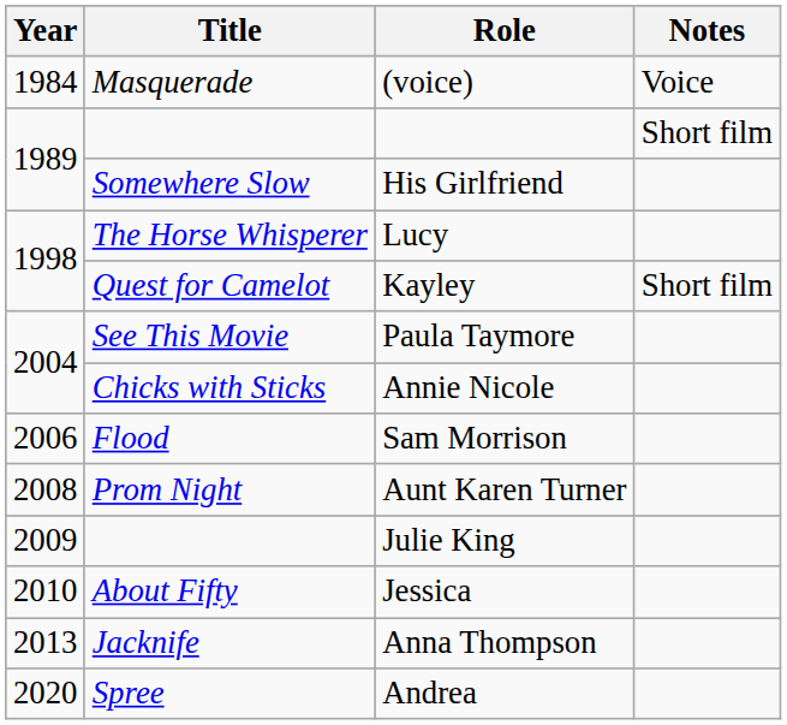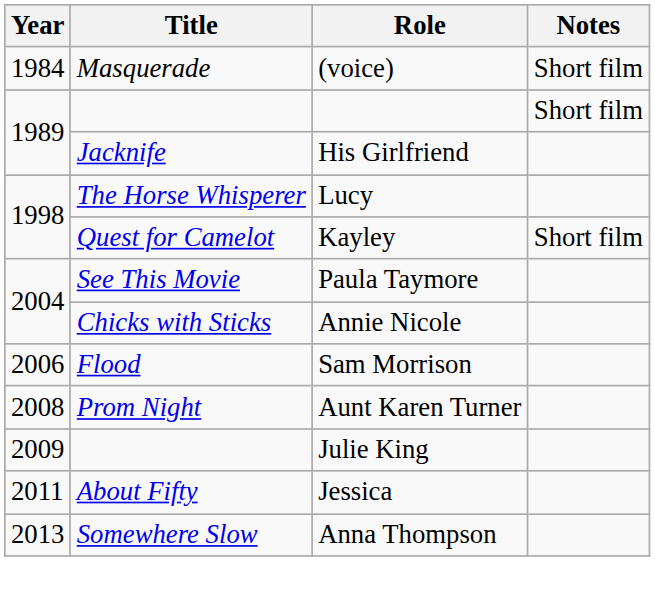(voice) | Notes: Voice -> Short film
His Girlfriend | Title: Somewhere Slow -> Jacknife
Jessica | Year: 2010 -> 2011
Anna Thompson | Title: Jacknife -> Somewhere Slow
- row: 2020 | Spree | Andrea
